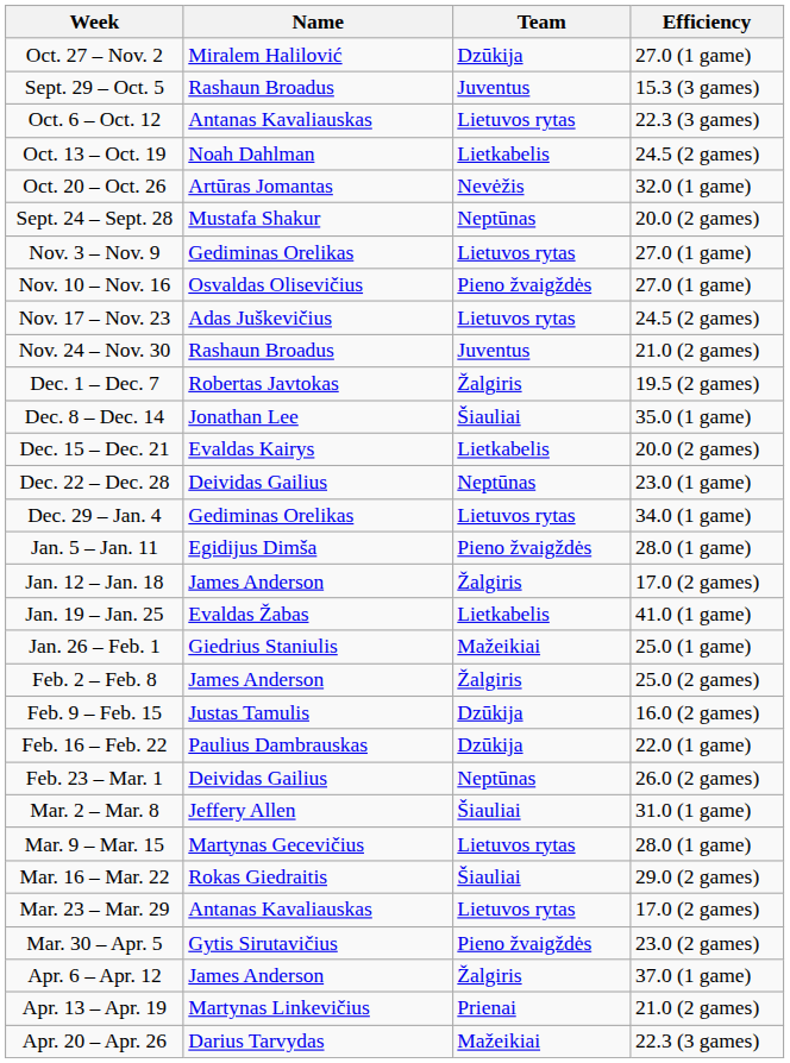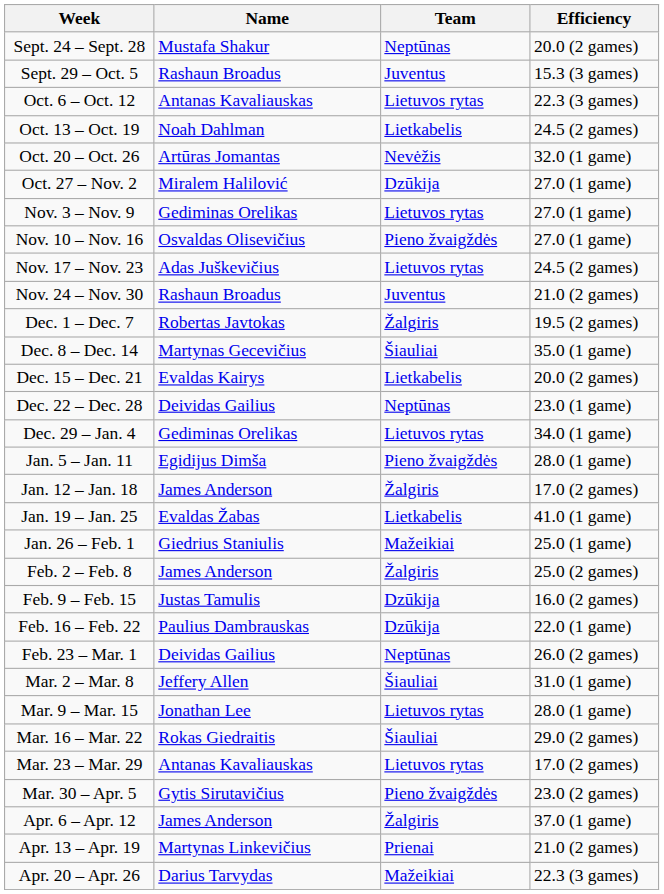rows swapped: Sept. 24 – Sept. 28 <-> Oct. 27 – Nov. 2
Dec. 8 – Dec. 14 | Name: Jonathan Lee -> Martynas Gecevičius
Mar. 9 – Mar. 15 | Name: Martynas Gecevičius -> Jonathan Lee
